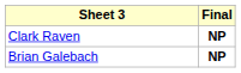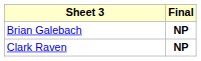rows swapped: Clark Raven <-> Brian Galebach
